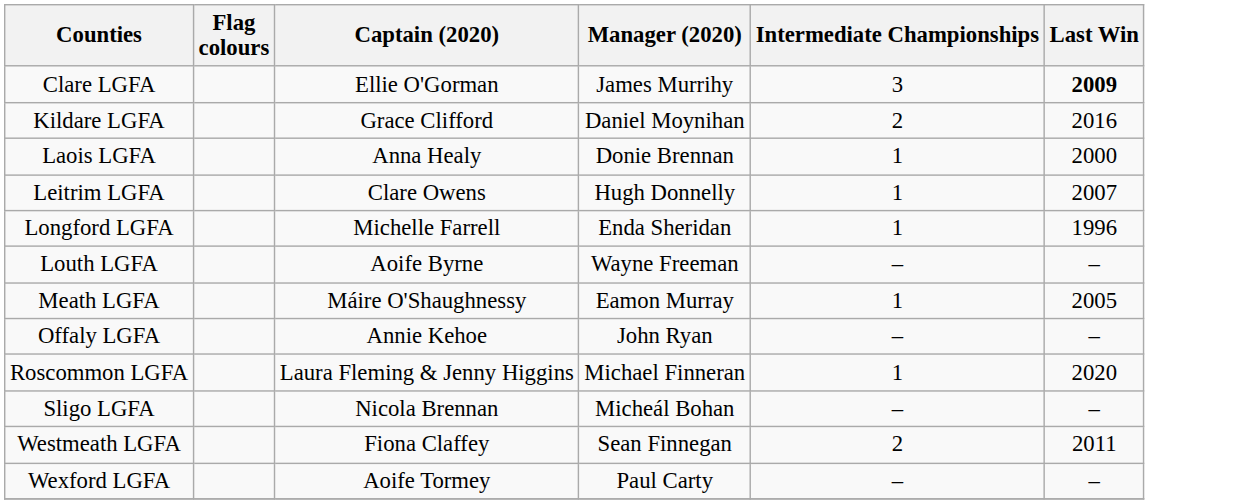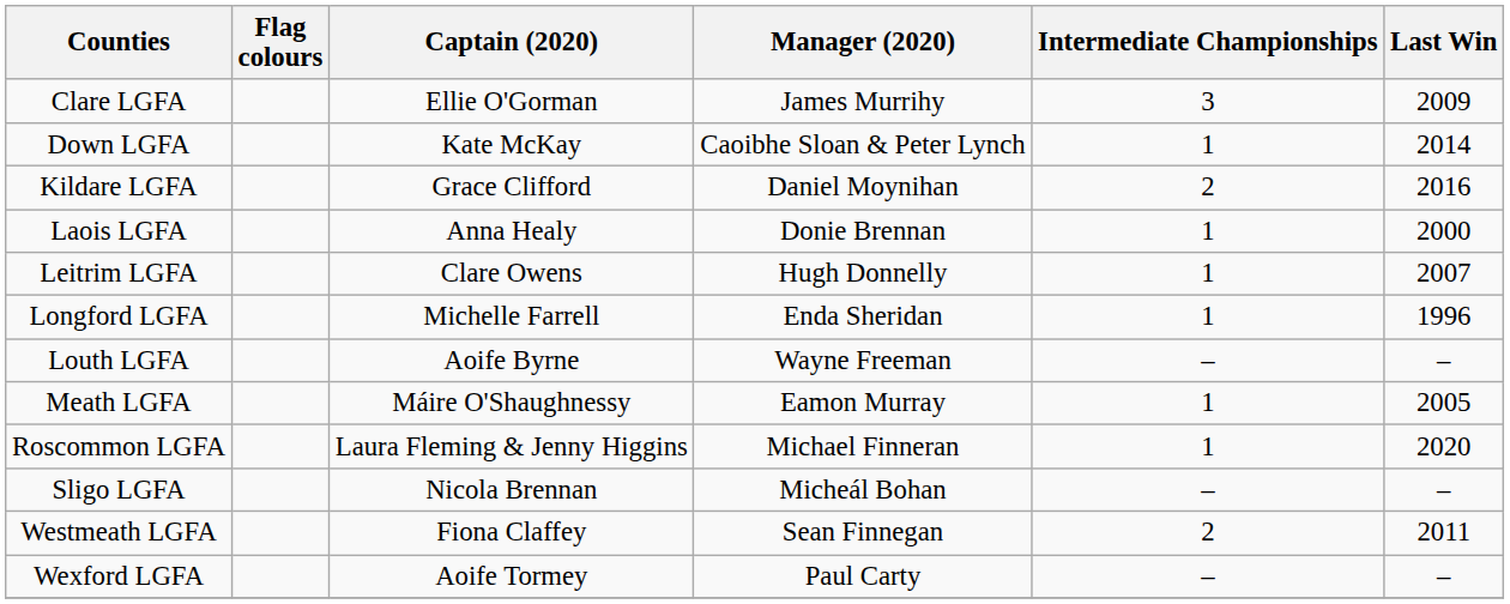Clare LGFA | Last Win: bold -> normal
+ row: Down LGFA | Kate McKay | Caoibhe Sloan & Peter Lynch | 1 | 2014
- row: Offaly LGFA | Annie Kehoe | John Ryan | – | –
